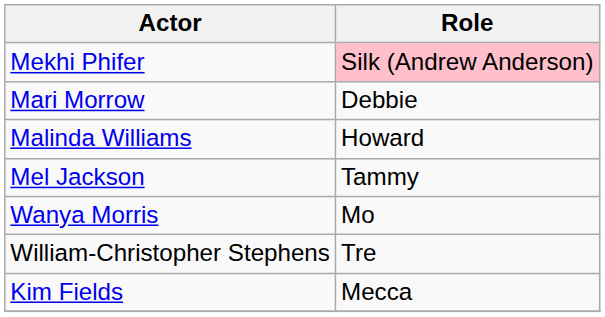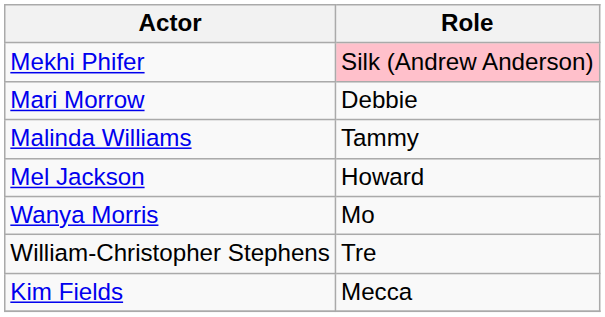Malinda Williams | Role: Howard -> Tammy
Mel Jackson | Role: Tammy -> Howard
